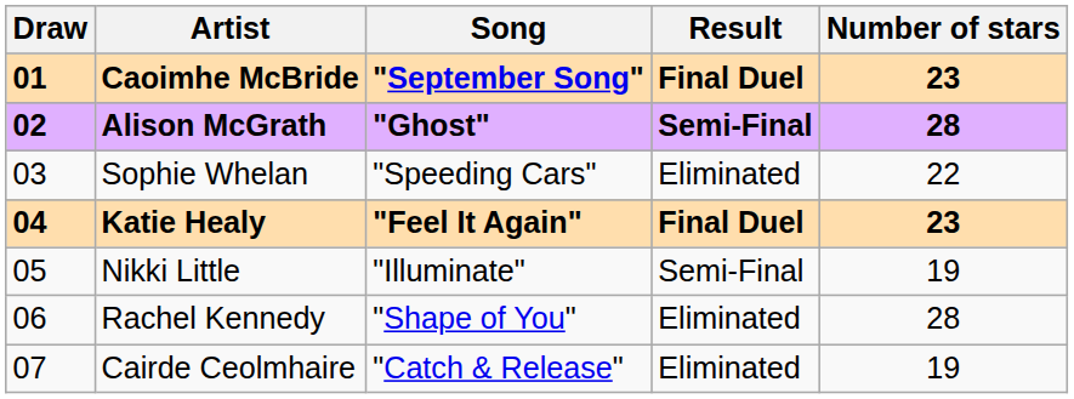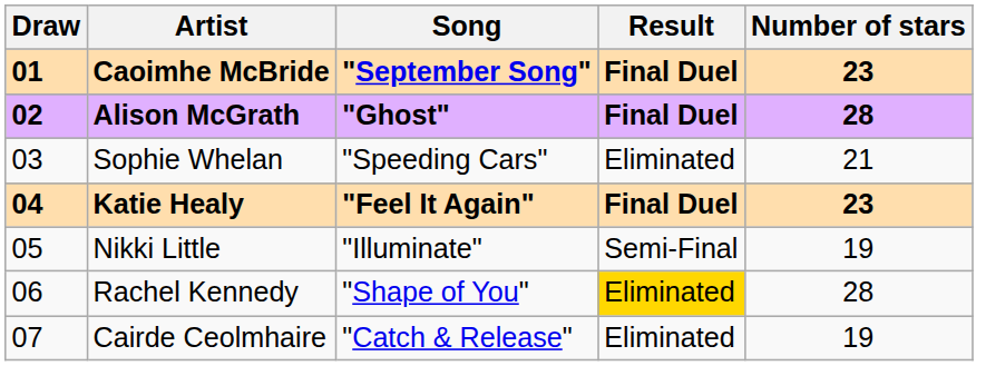Alison McGrath | Result: Semi-Final -> Final Duel
Sophie Whelan | Number of stars: 22 -> 21
Rachel Kennedy | Result: no background -> gold background
